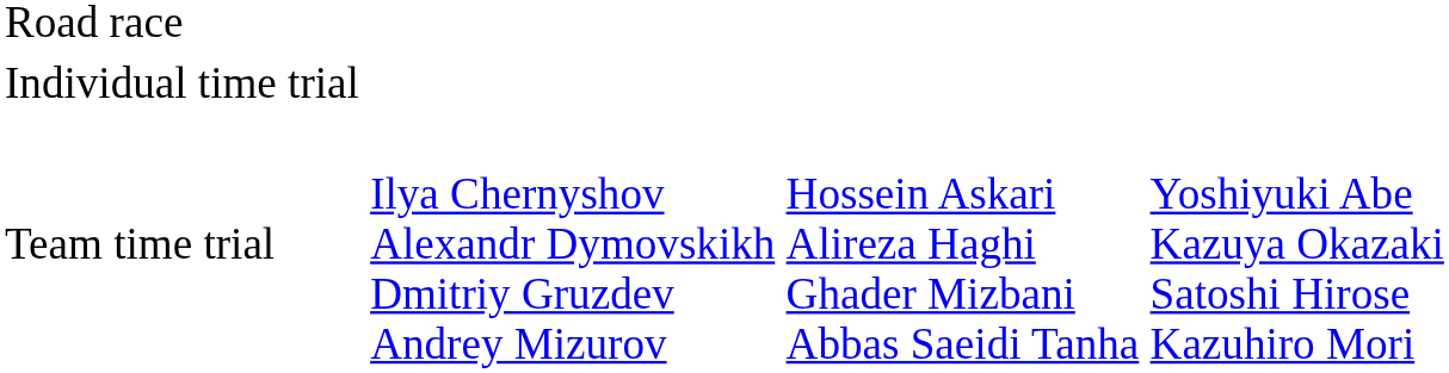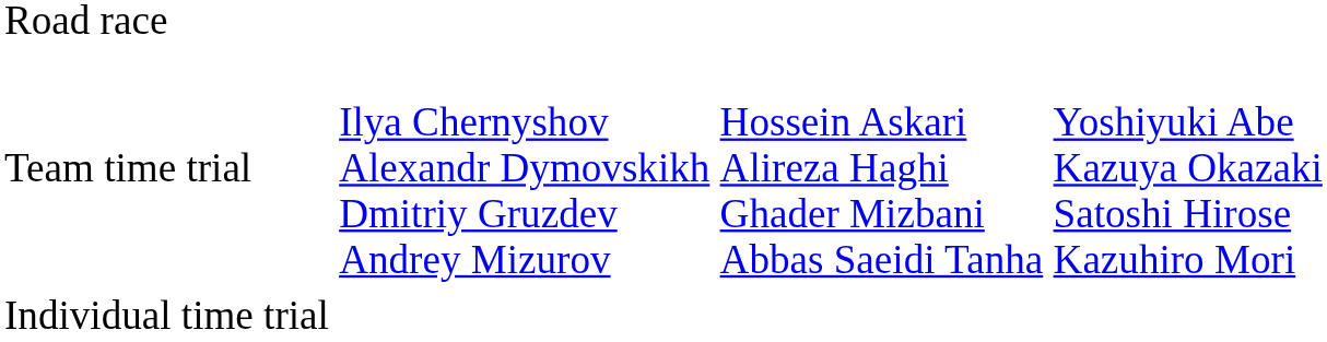rows swapped: Individual time trial <-> Team time trial
